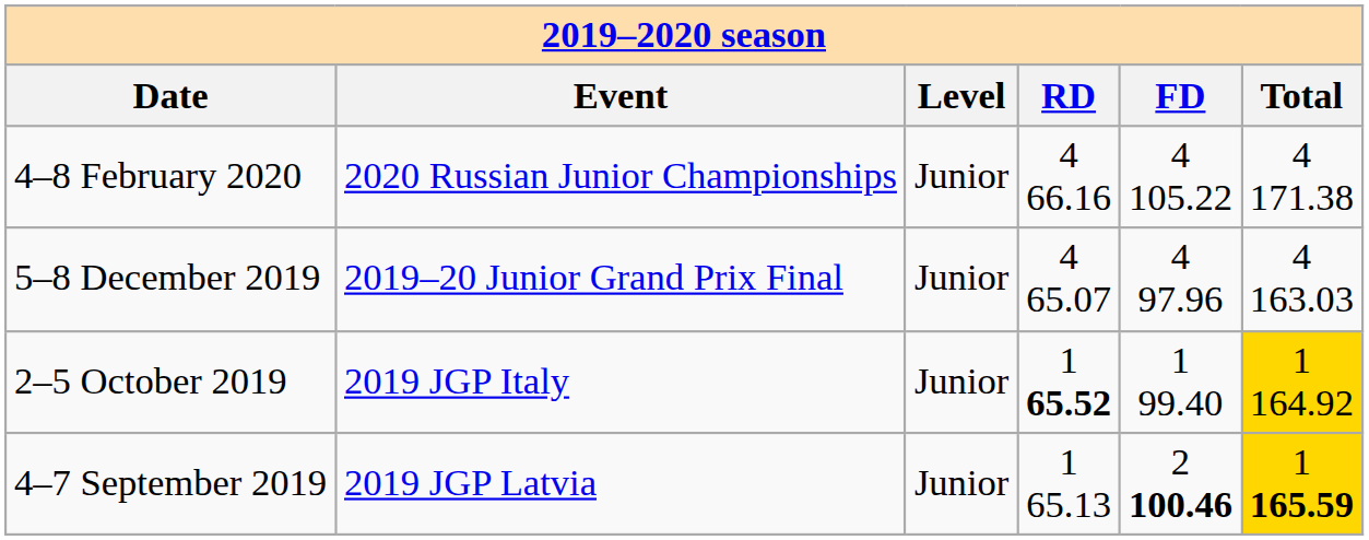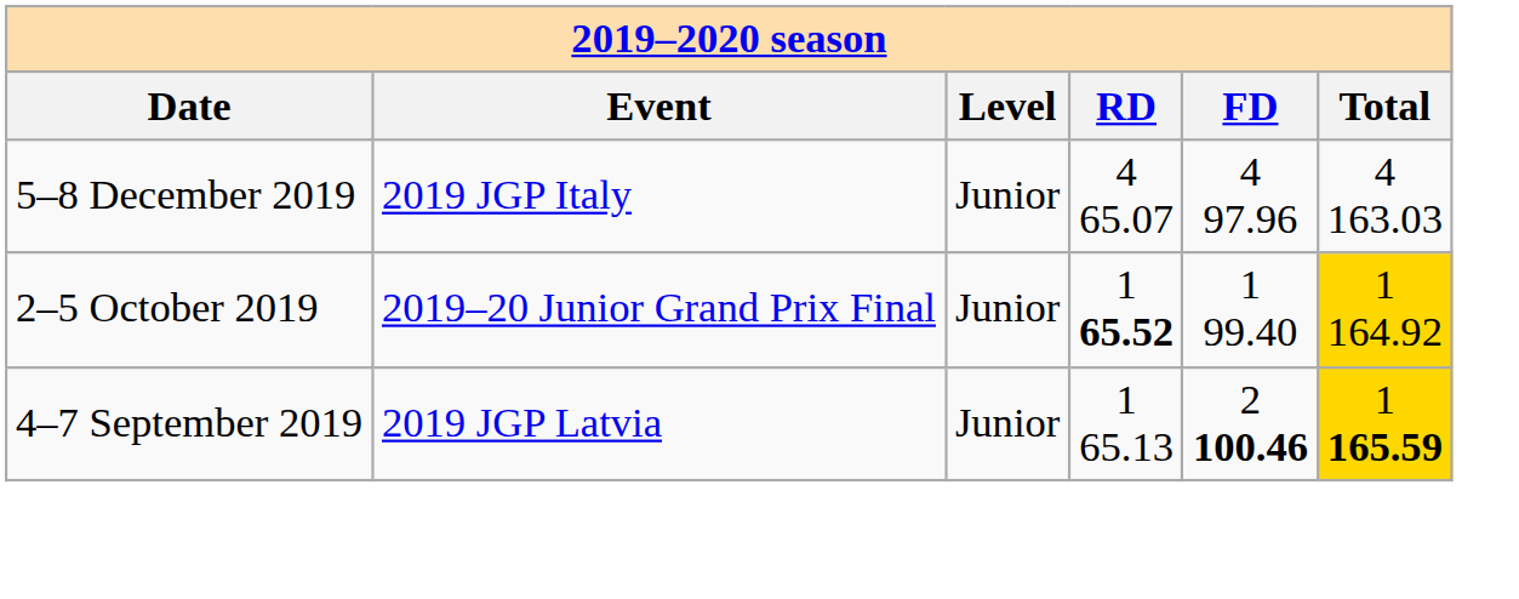- row: 4–8 February 2020 | 2020 Russian Junior Championships | Junior | 4 66.16 | 4 105.22 | 4 171.38
5–8 December 2019 | column 2: 2019–20 Junior Grand Prix Final -> 2019 JGP Italy
2–5 October 2019 | column 2: 2019 JGP Italy -> 2019–20 Junior Grand Prix Final
